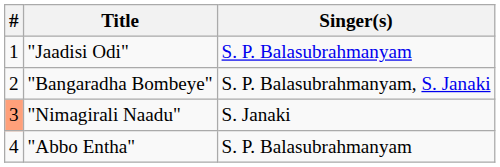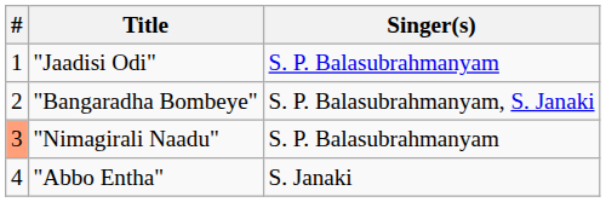"Nimagirali Naadu" | Singer(s): S. Janaki -> S. P. Balasubrahmanyam
"Abbo Entha" | Singer(s): S. P. Balasubrahmanyam -> S. Janaki
